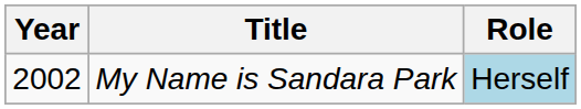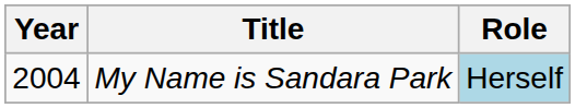My Name is Sandara Park | Year: 2002 -> 2004
